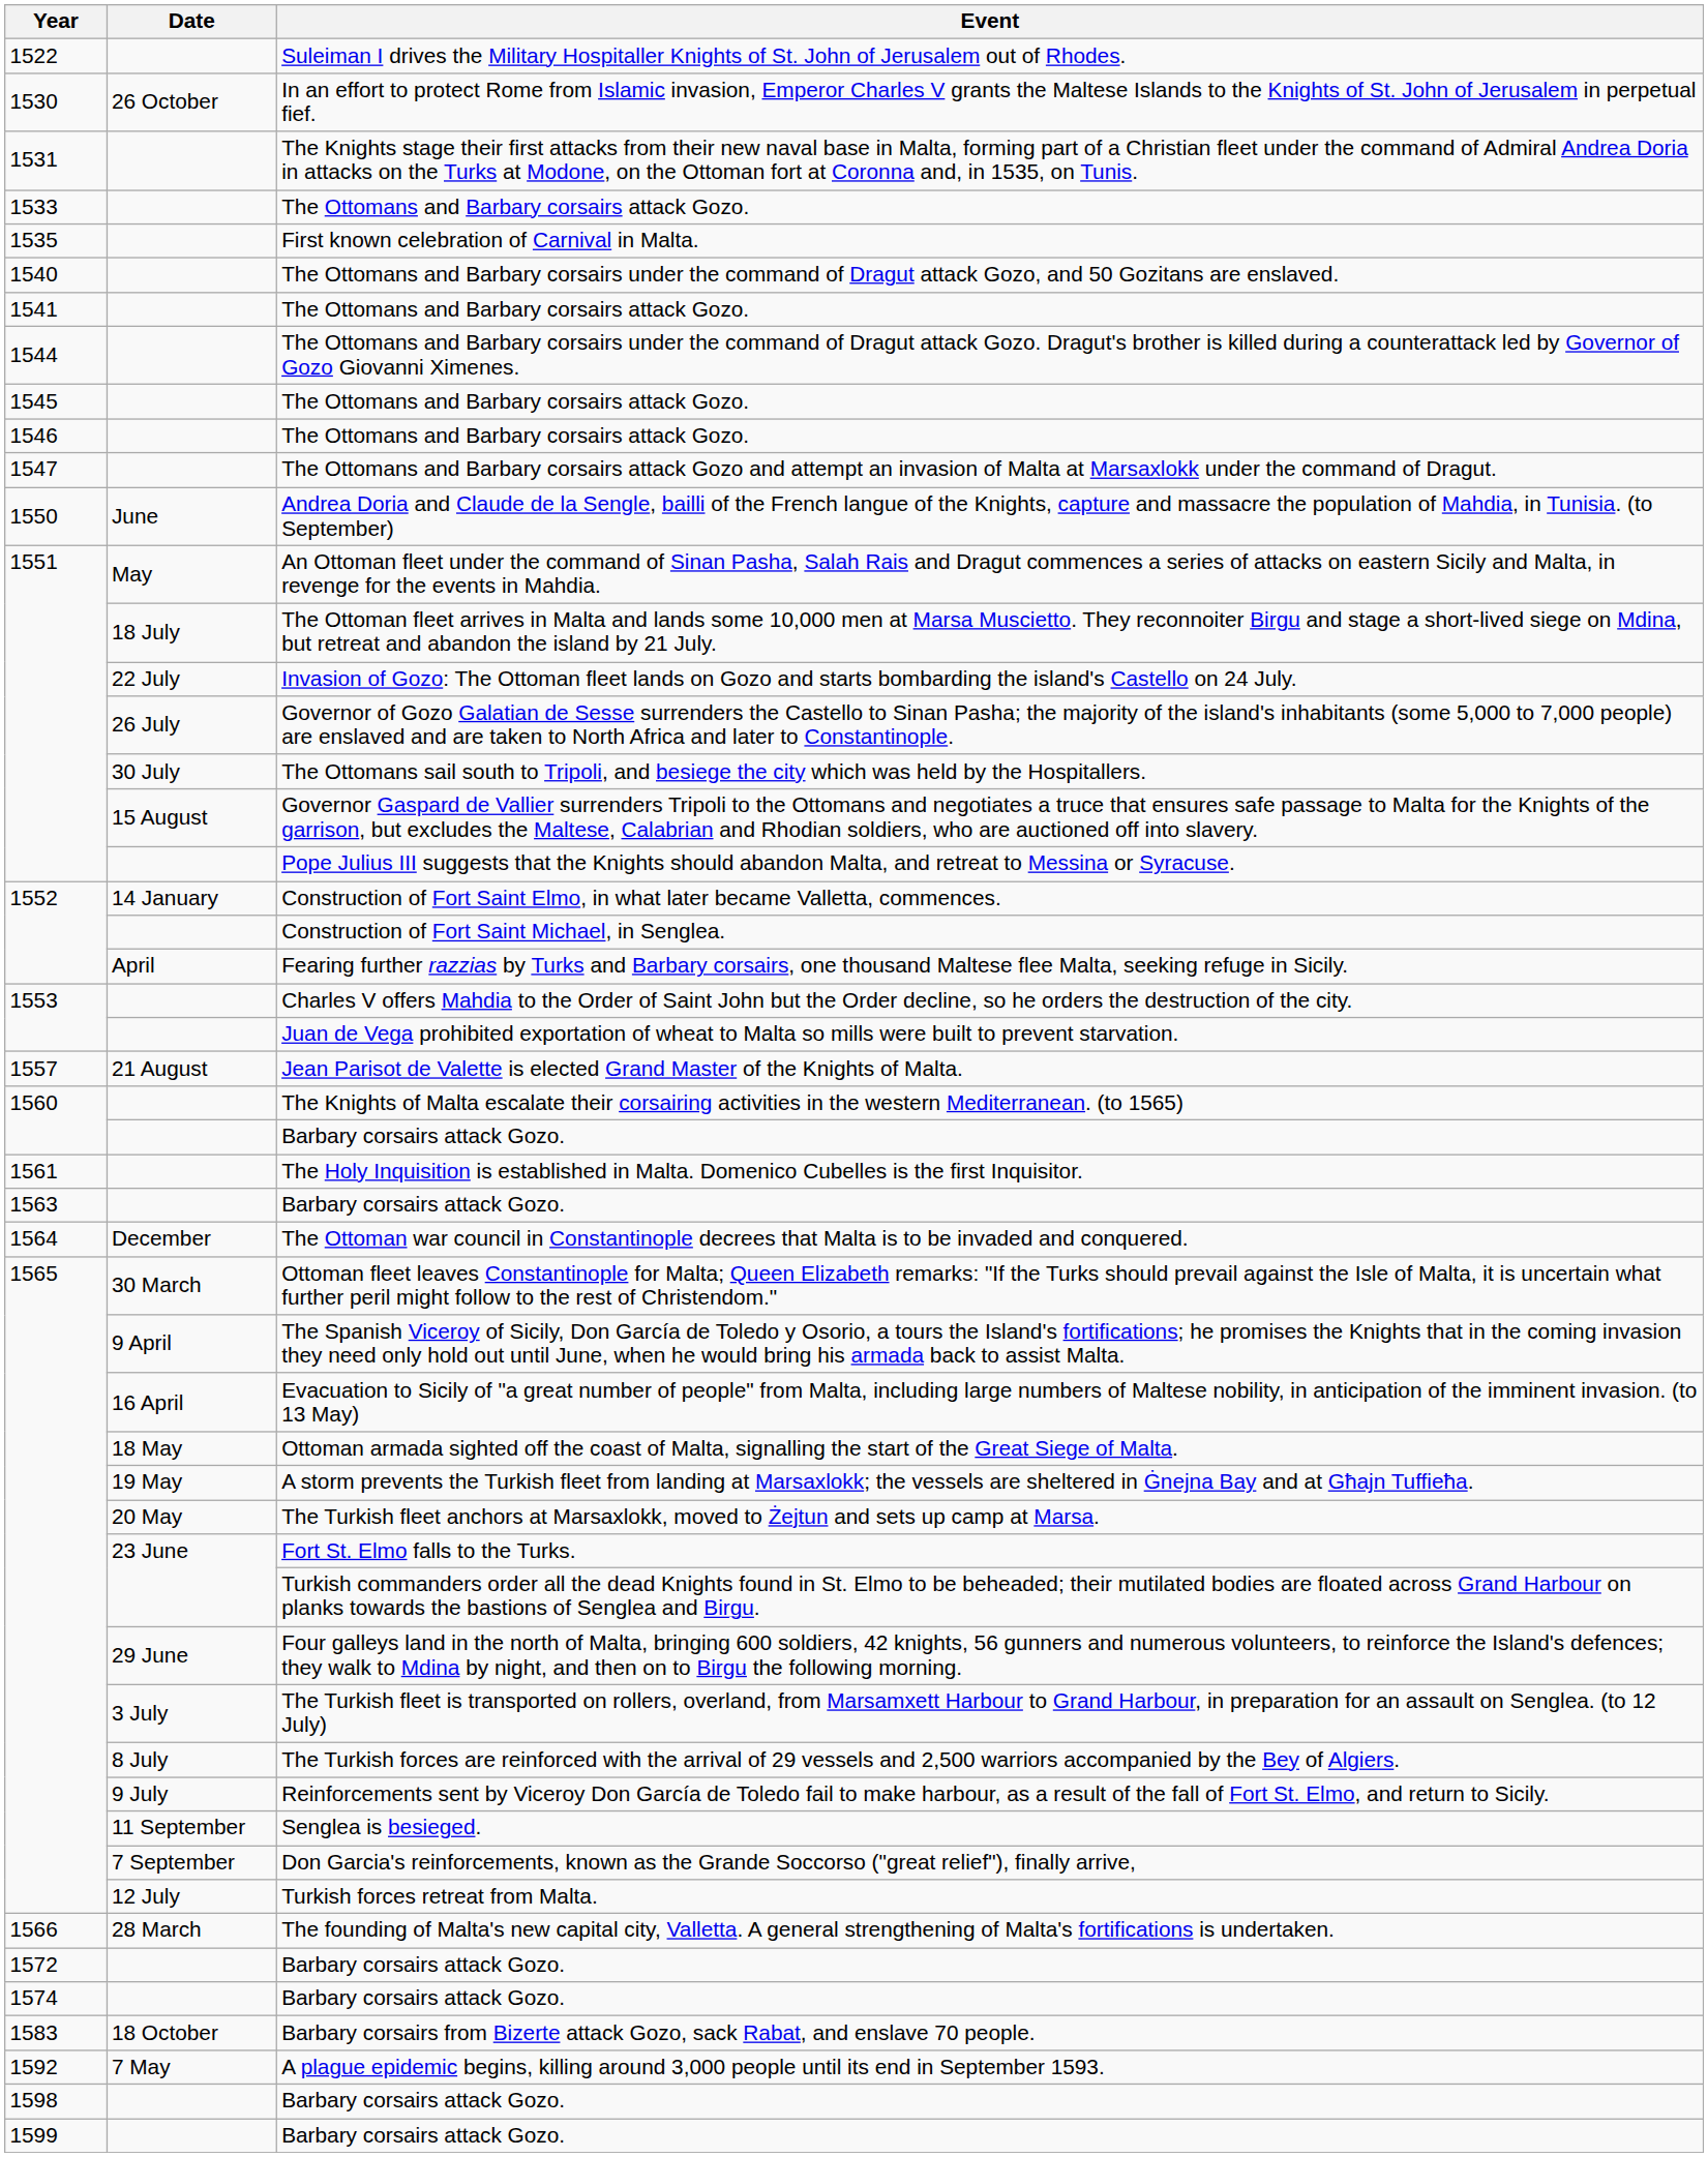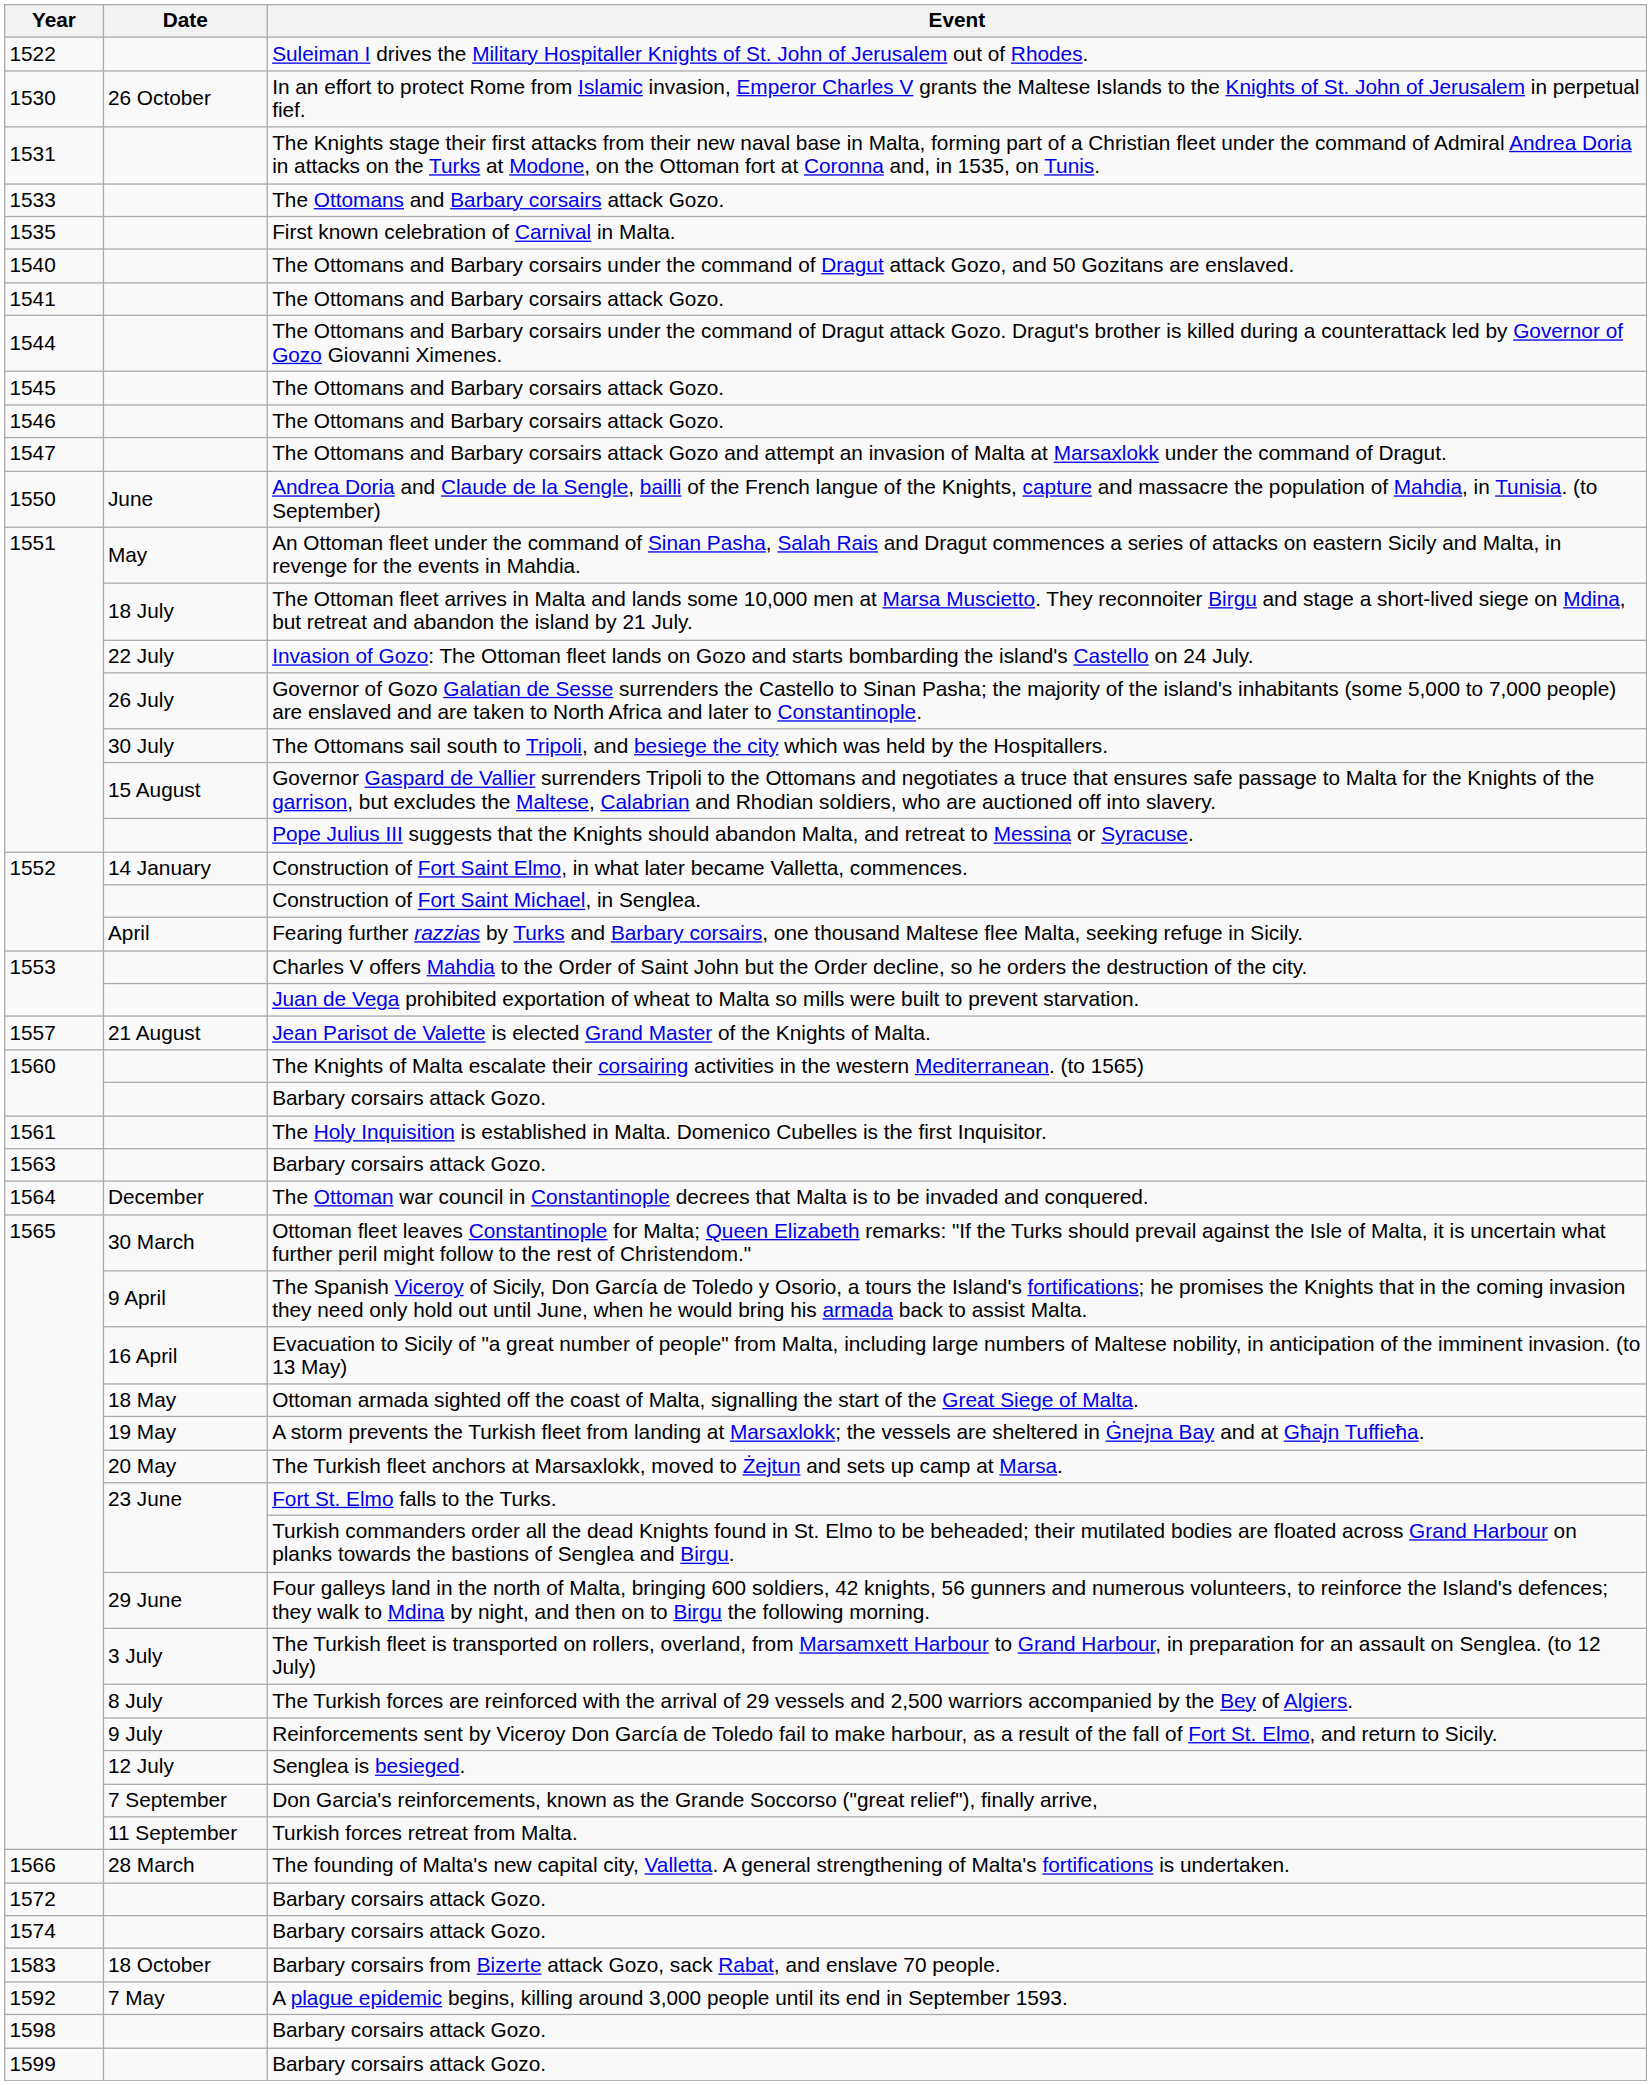Senglea is besieged. | Date: 11 September -> 12 July
Turkish forces retreat from Malta. | Date: 12 July -> 11 September
